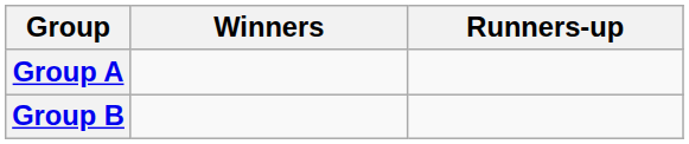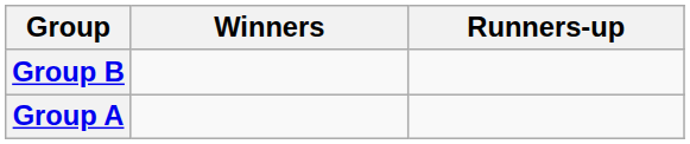rows swapped: Group A <-> Group B
